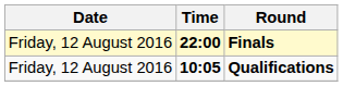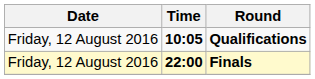rows swapped: Qualifications <-> Finals
